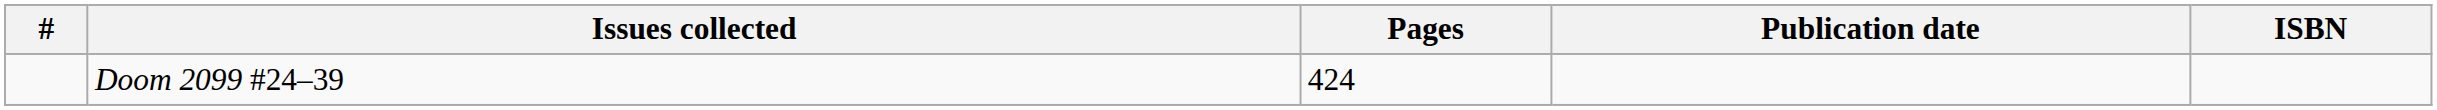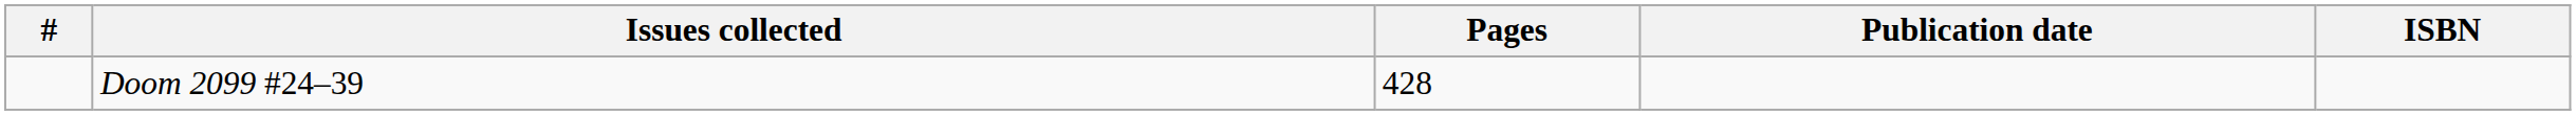Doom 2099 #24–39 | Pages: 424 -> 428
